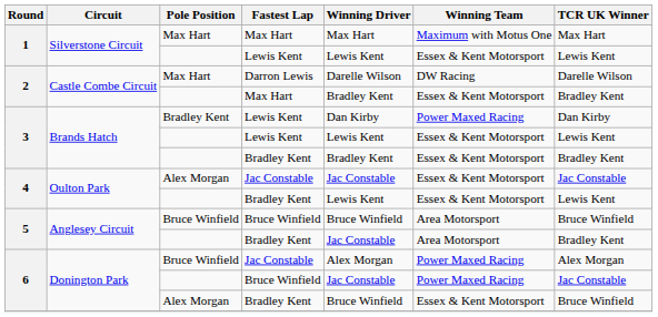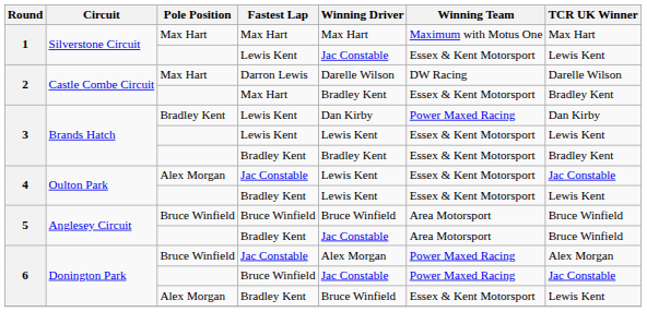1 / Lewis Kent | Winning Driver: Lewis Kent -> Jac Constable
4 / Jac Constable | Winning Driver: Jac Constable -> Lewis Kent
5 / Bradley Kent | TCR UK Winner: Bradley Kent -> Bruce Winfield
6 / Bradley Kent | TCR UK Winner: Bruce Winfield -> Lewis Kent
